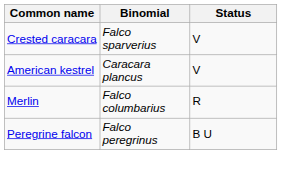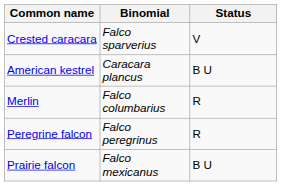American kestrel | Status: V -> B U
Peregrine falcon | Status: B U -> R
+ row: Prairie falcon | Falco mexicanus | B U
